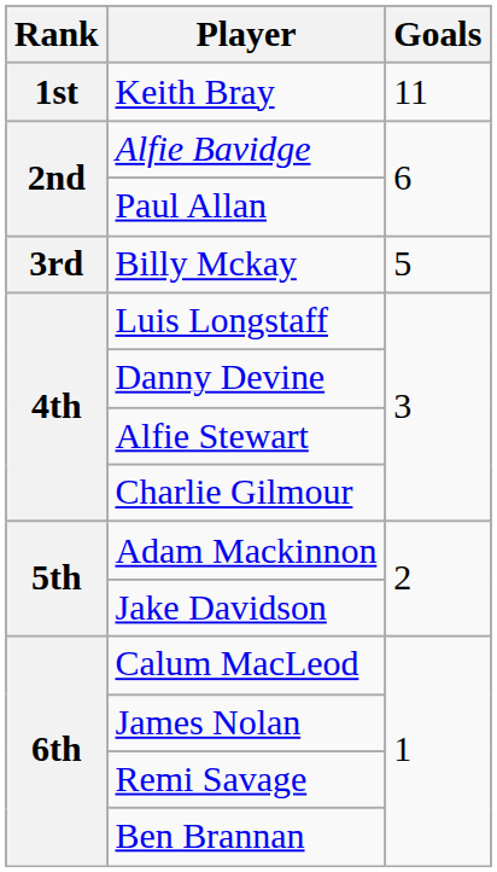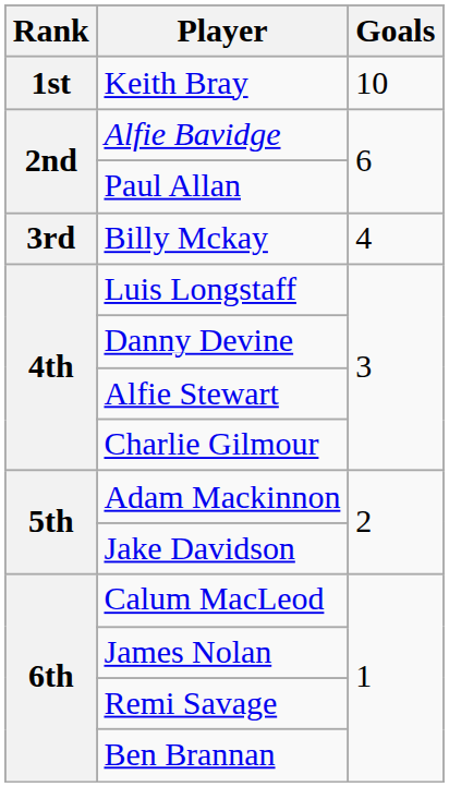Keith Bray | Goals: 11 -> 10
Billy Mckay | Goals: 5 -> 4
